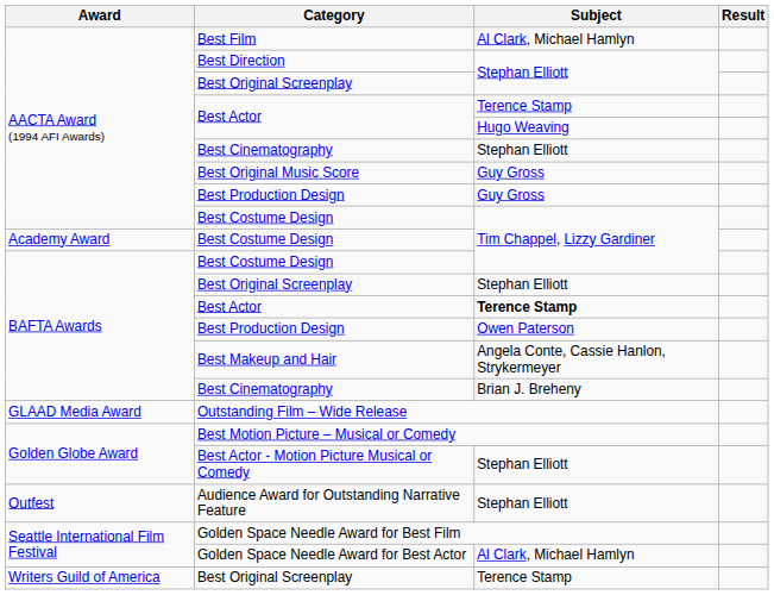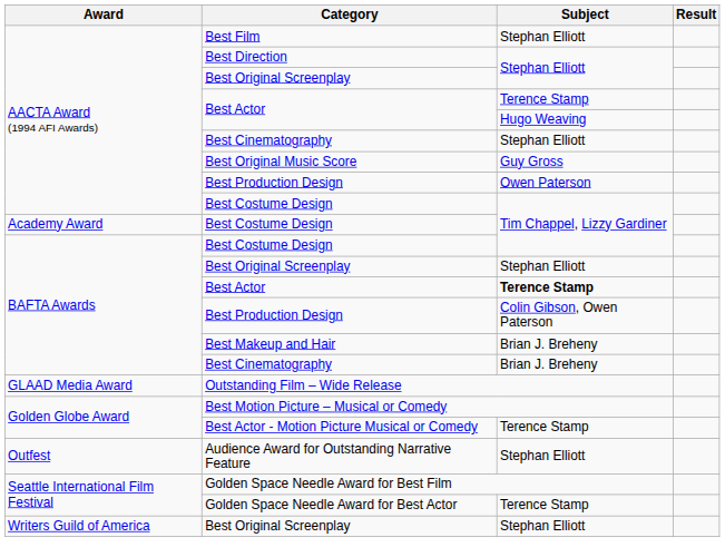Best Film | Subject: Al Clark, Michael Hamlyn -> Stephan Elliott
AACTA Award (1994 AFI Awards) / Best Production Design | Subject: Guy Gross -> Owen Paterson
BAFTA Awards / Best Production Design | Subject: Owen Paterson -> Colin Gibson, Owen Paterson
Best Makeup and Hair | Subject: Angela Conte, Cassie Hanlon, Strykermeyer -> Brian J. Breheny
Best Actor - Motion Picture Musical or Comedy | Subject: Stephan Elliott -> Terence Stamp
Golden Space Needle Award for Best Actor | Subject: Al Clark, Michael Hamlyn -> Terence Stamp
Writers Guild of America / Best Original Screenplay | Subject: Terence Stamp -> Stephan Elliott
